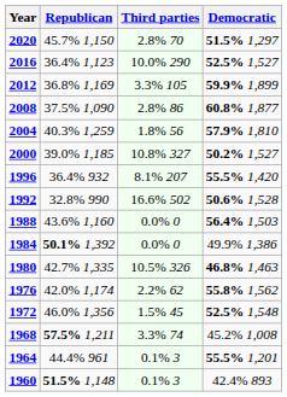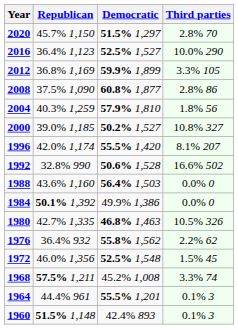columns swapped: Democratic <-> Third parties
1996 | Republican: 36.4% 932 -> 42.0% 1,174
1976 | Republican: 42.0% 1,174 -> 36.4% 932
